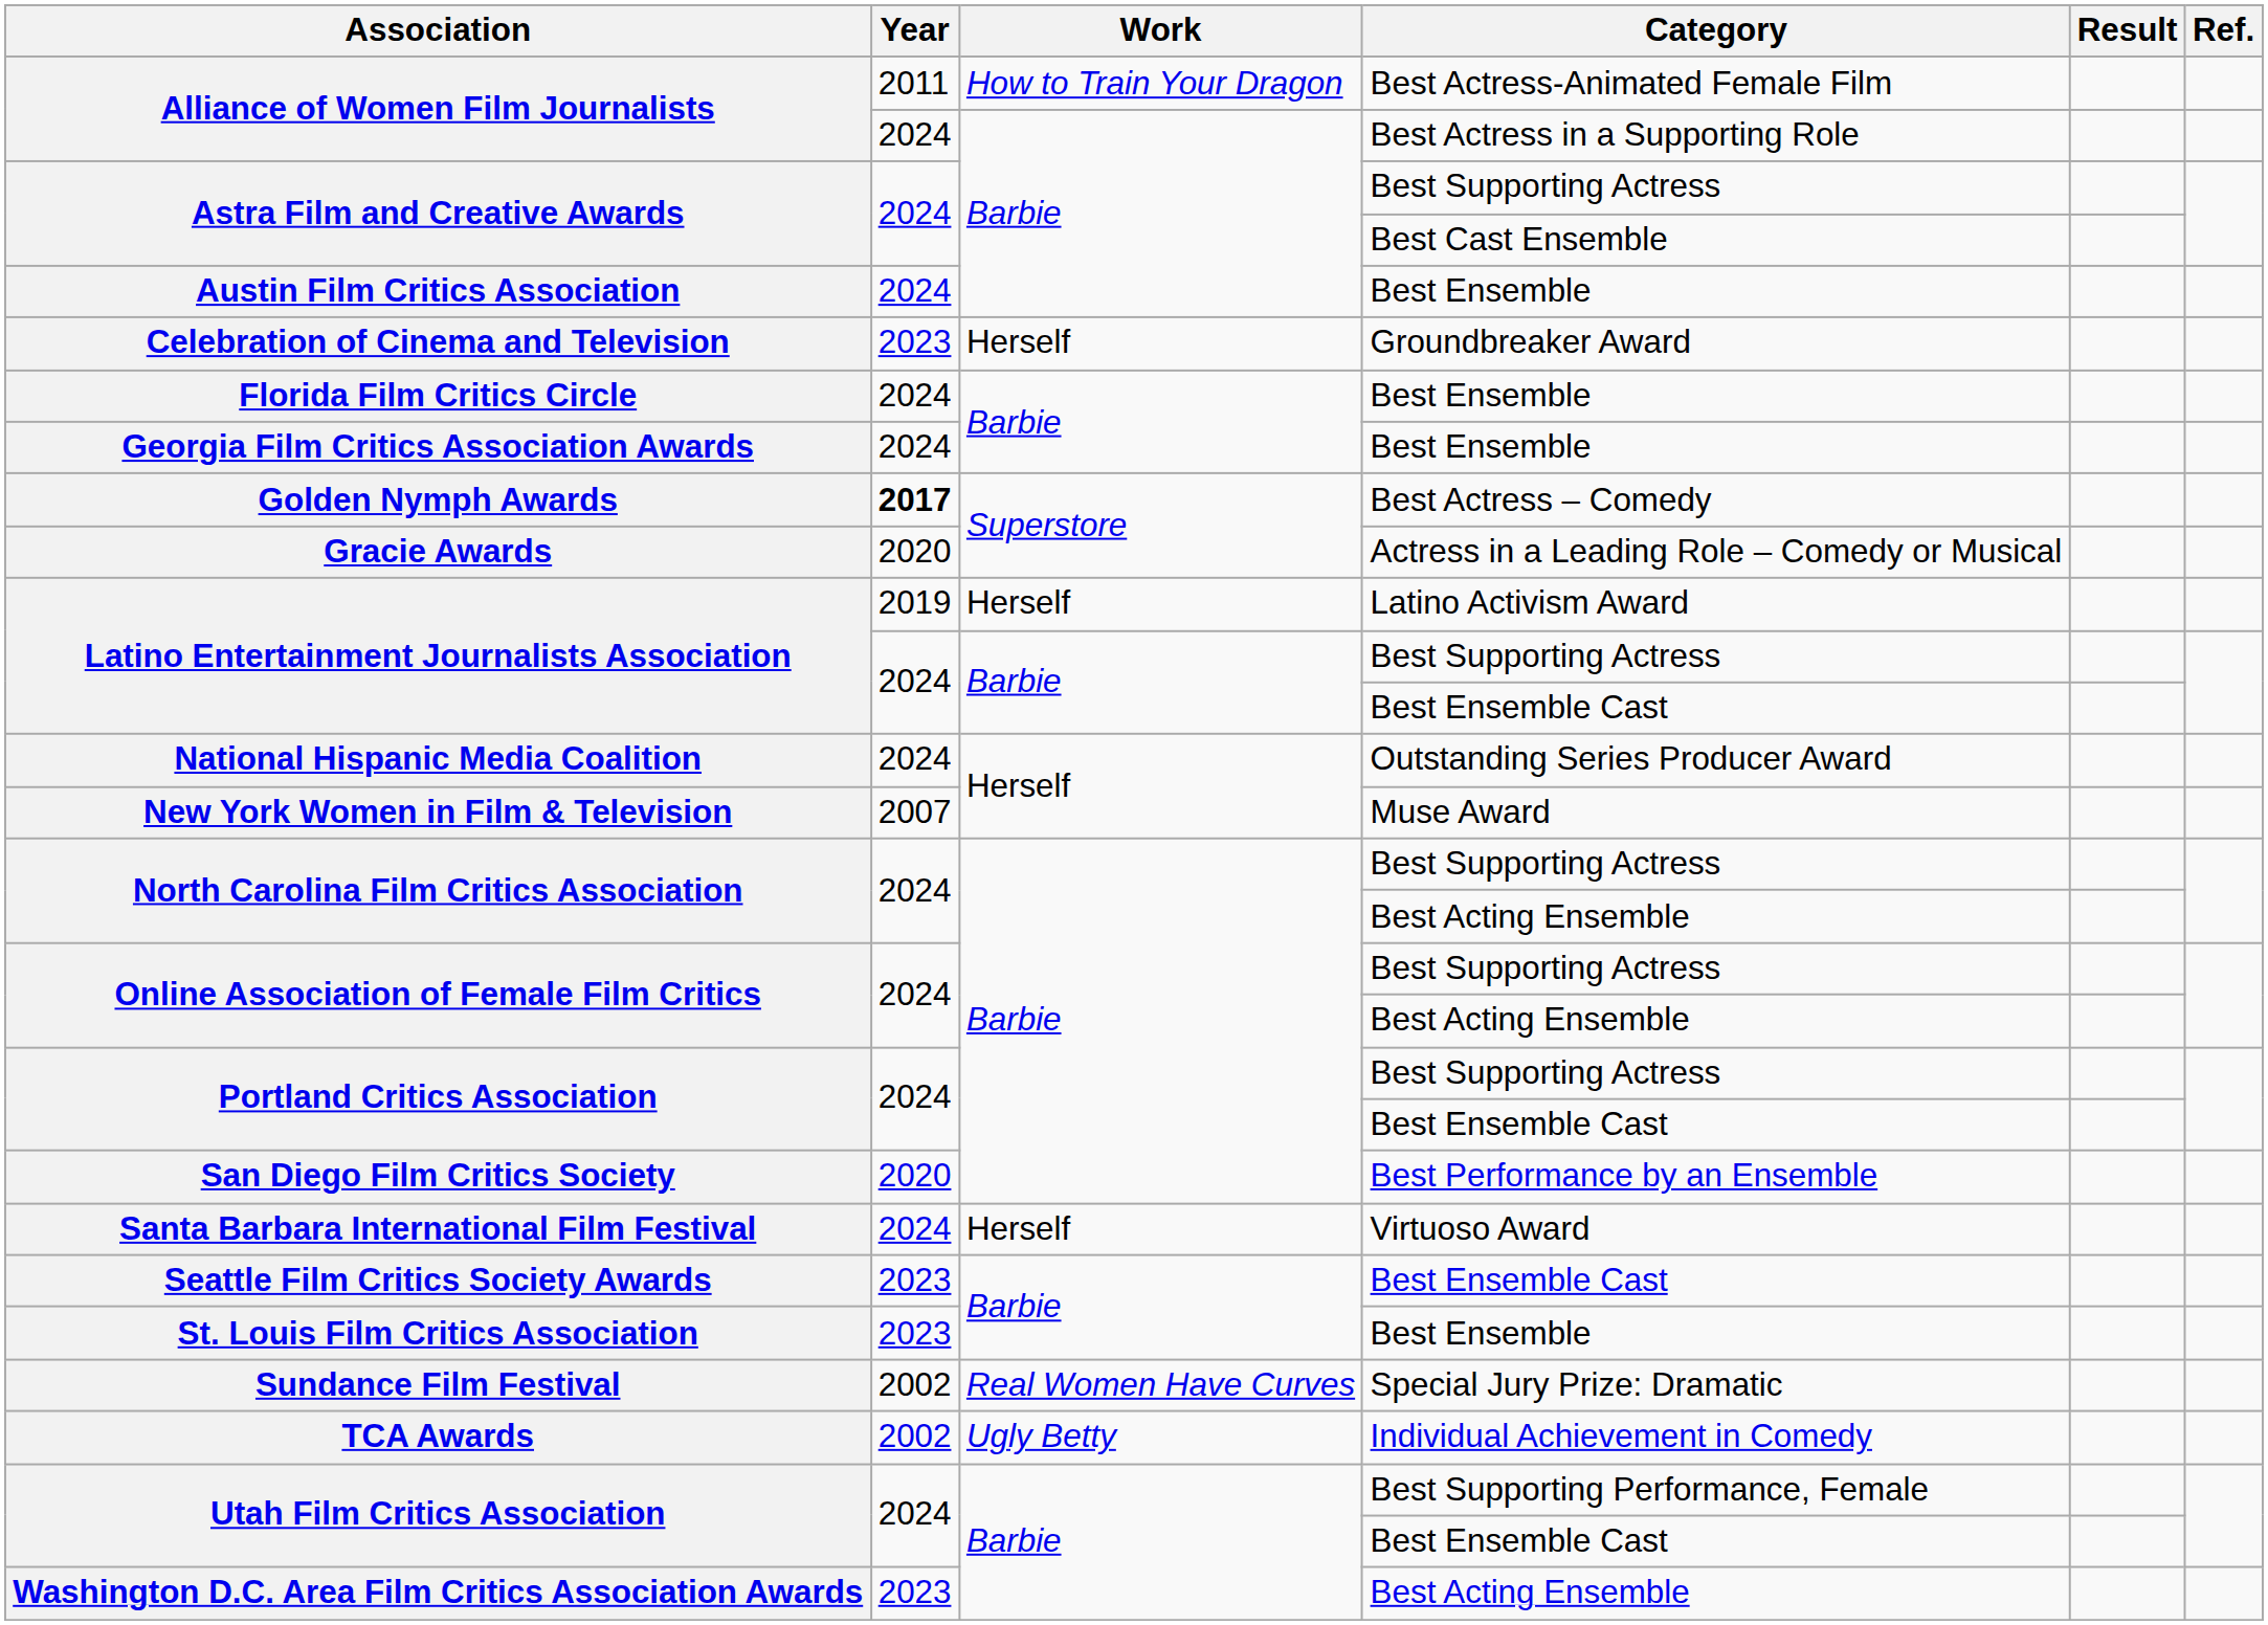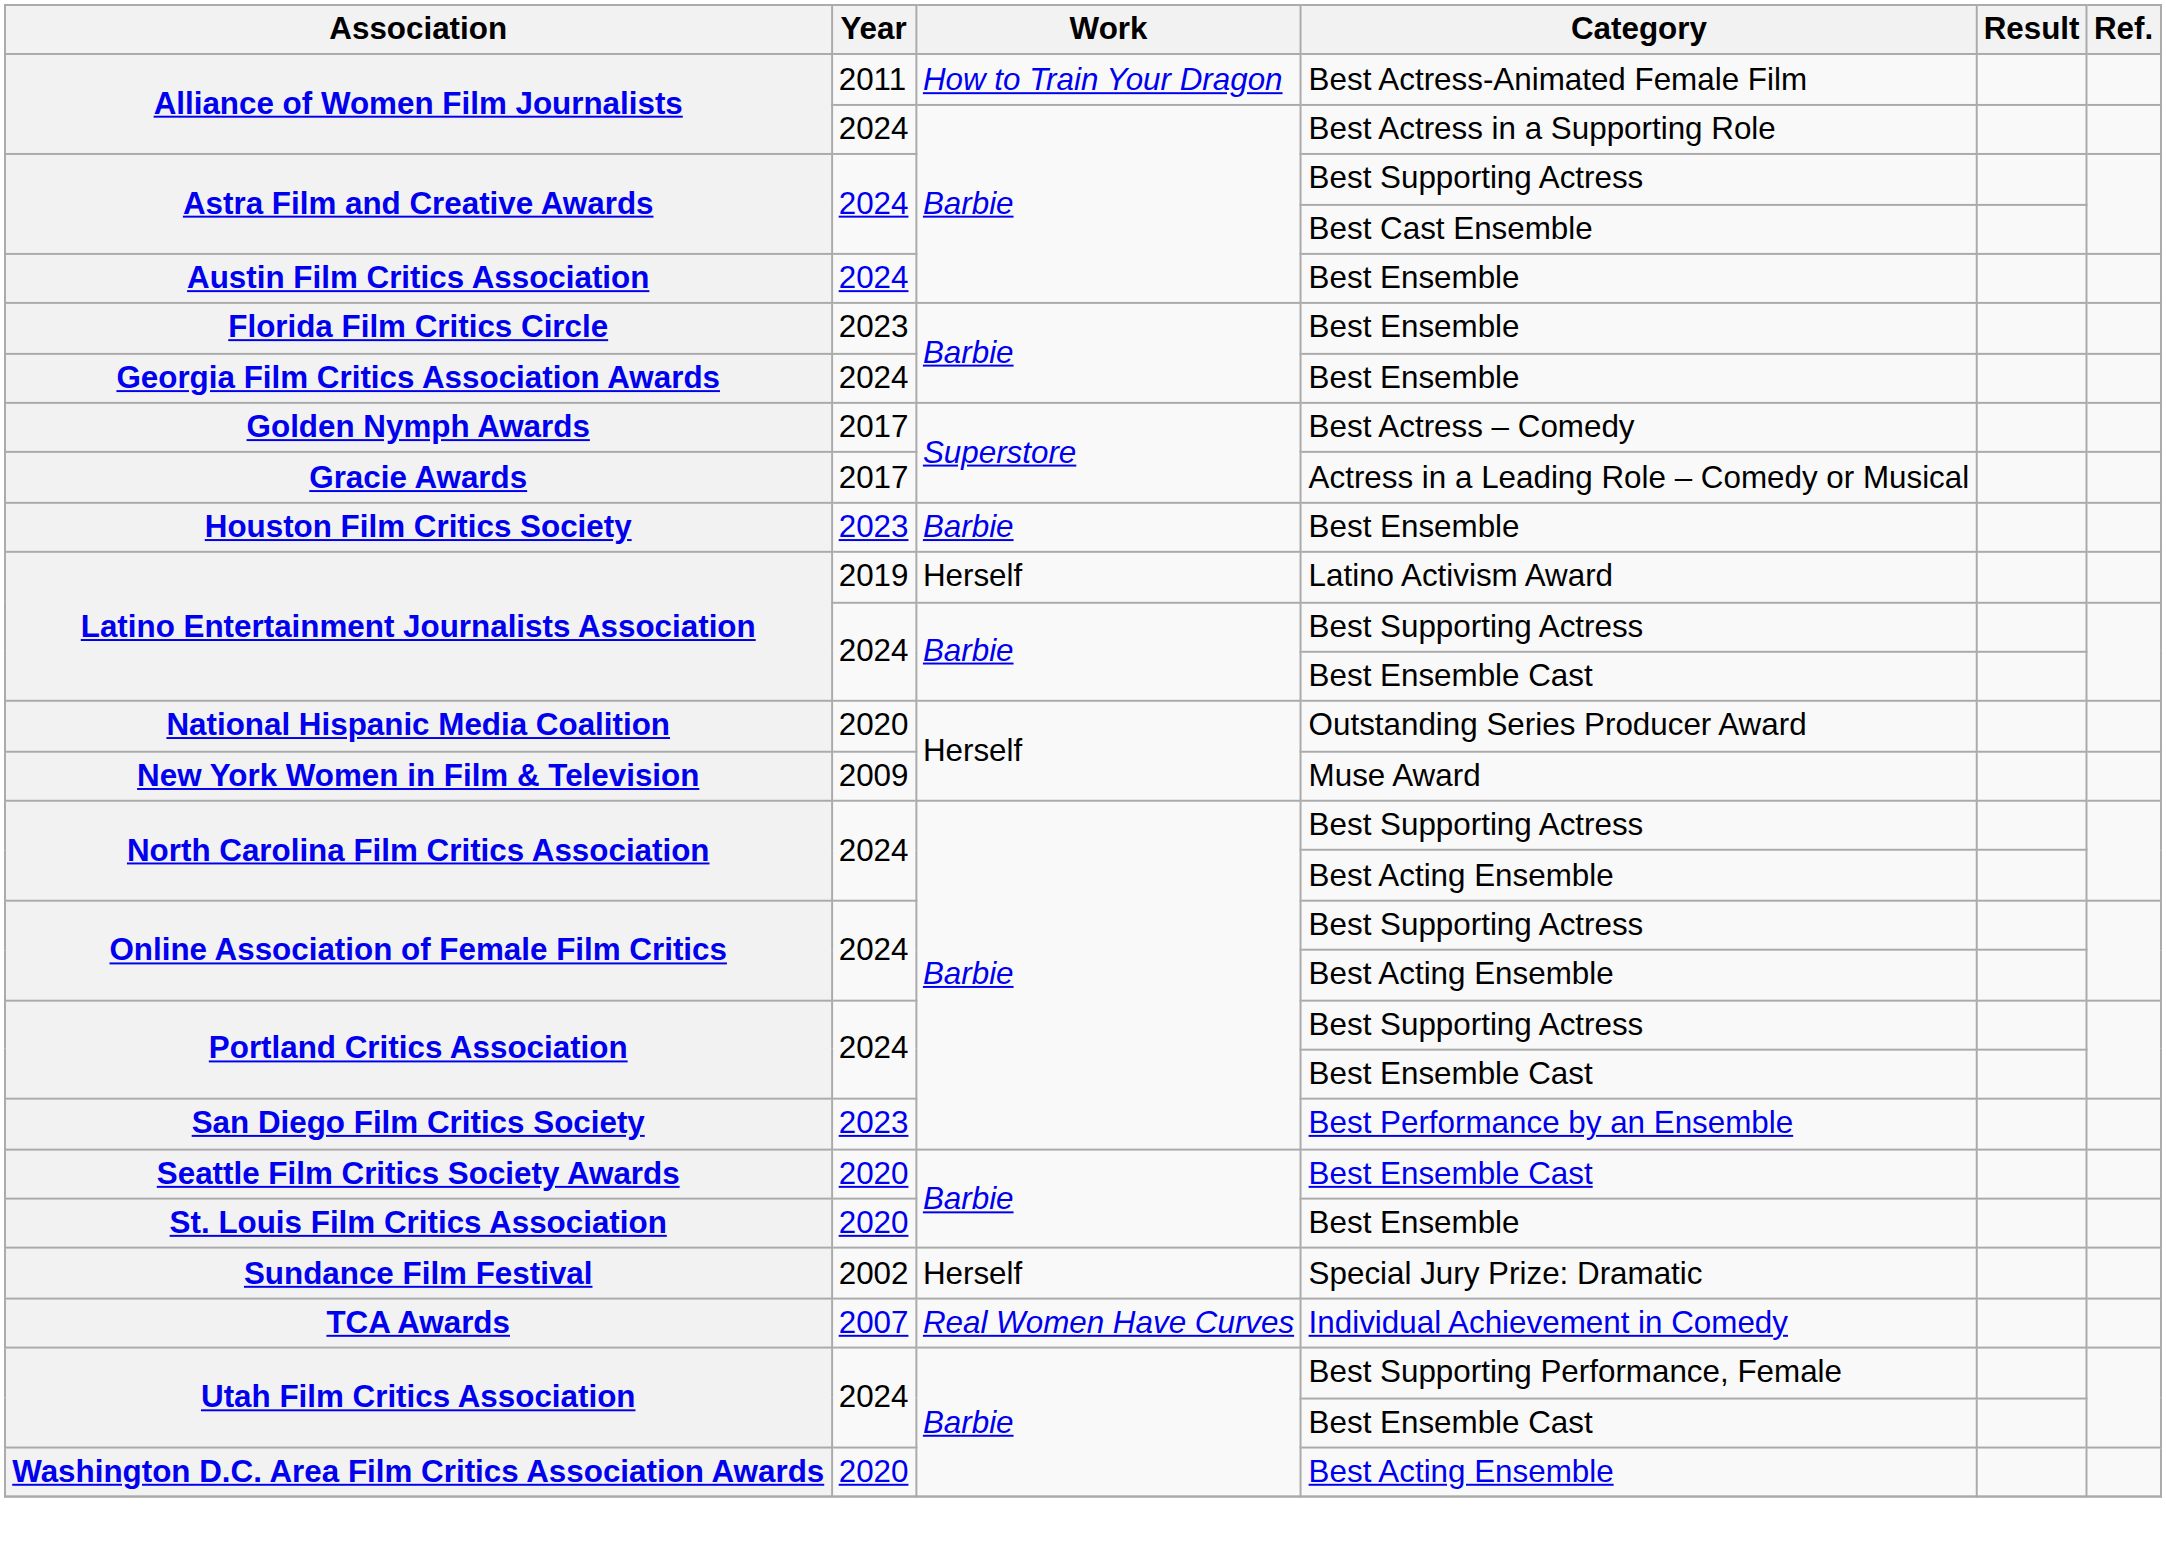- row: Celebration of Cinema and Television | 2023 | Herself | Groundbreaker Award
Florida Film Critics Circle | Year: 2024 -> 2023
Golden Nymph Awards | Year: bold -> normal
Gracie Awards | Year: 2020 -> 2017
+ row: Houston Film Critics Society | 2023 | Barbie | Best Ensemble
National Hispanic Media Coalition | Year: 2024 -> 2020
New York Women in Film & Television | Year: 2007 -> 2009
San Diego Film Critics Society | Year: 2020 -> 2023
- row: Santa Barbara International Film Festival | 2024 | Herself | Virtuoso Award
Seattle Film Critics Society Awards | Year: 2023 -> 2020
St. Louis Film Critics Association | Year: 2023 -> 2020
Sundance Film Festival | Work: Real Women Have Curves -> Herself
TCA Awards | Year: 2002 -> 2007
TCA Awards | Work: Ugly Betty -> Real Women Have Curves
Washington D.C. Area Film Critics Association Awards | Year: 2023 -> 2020
